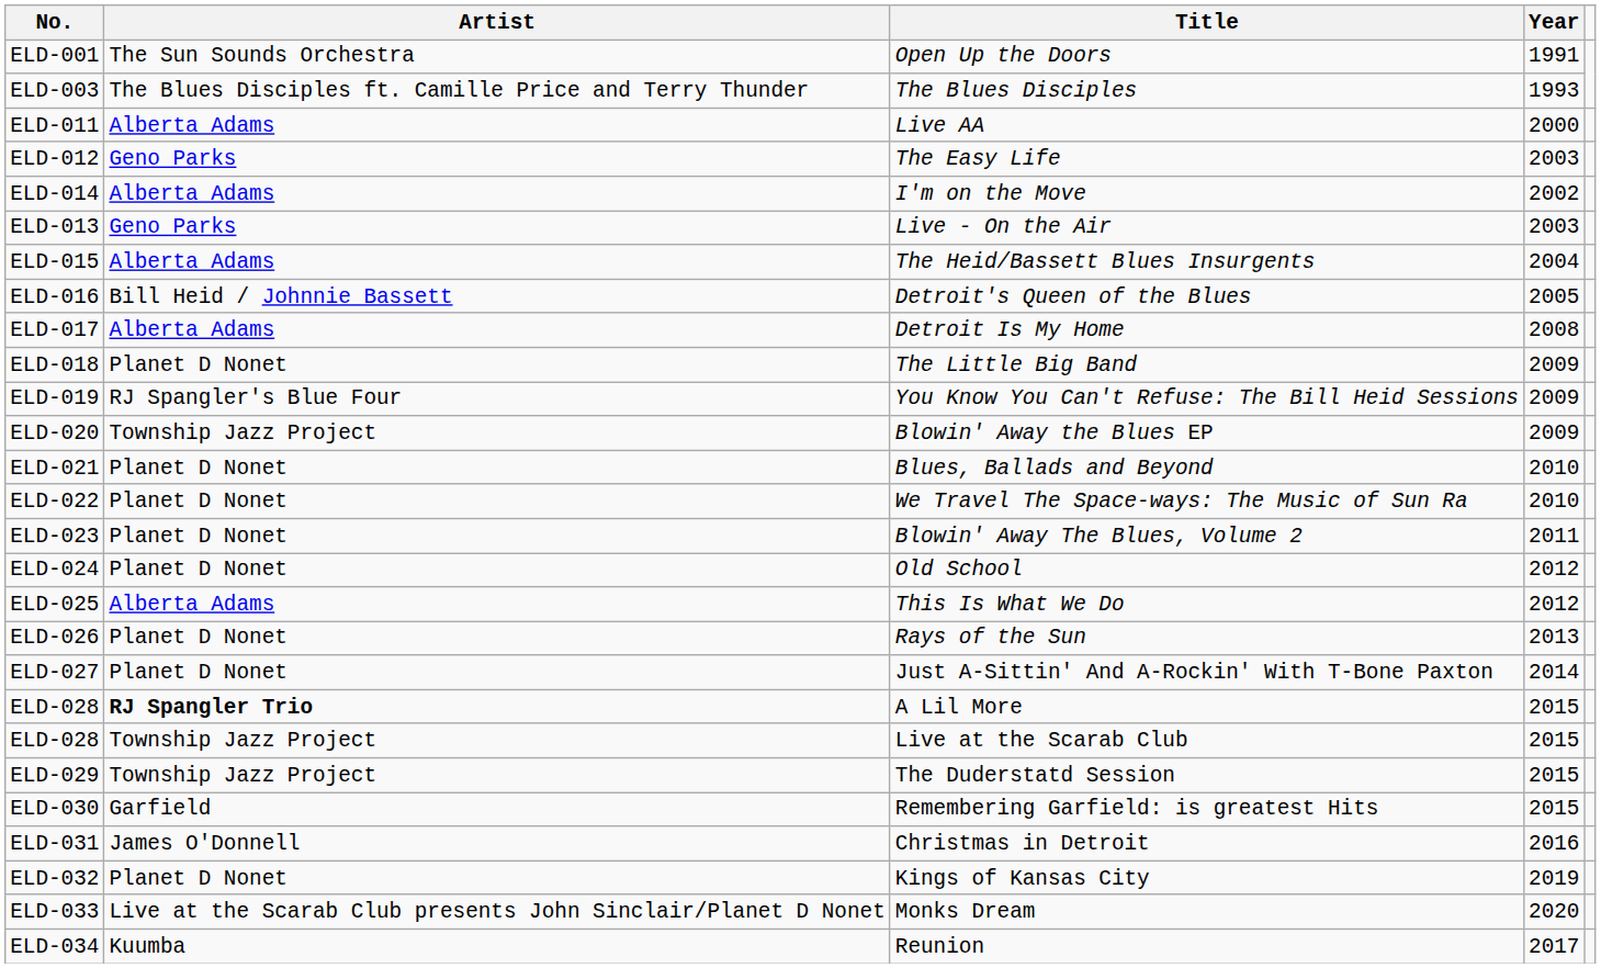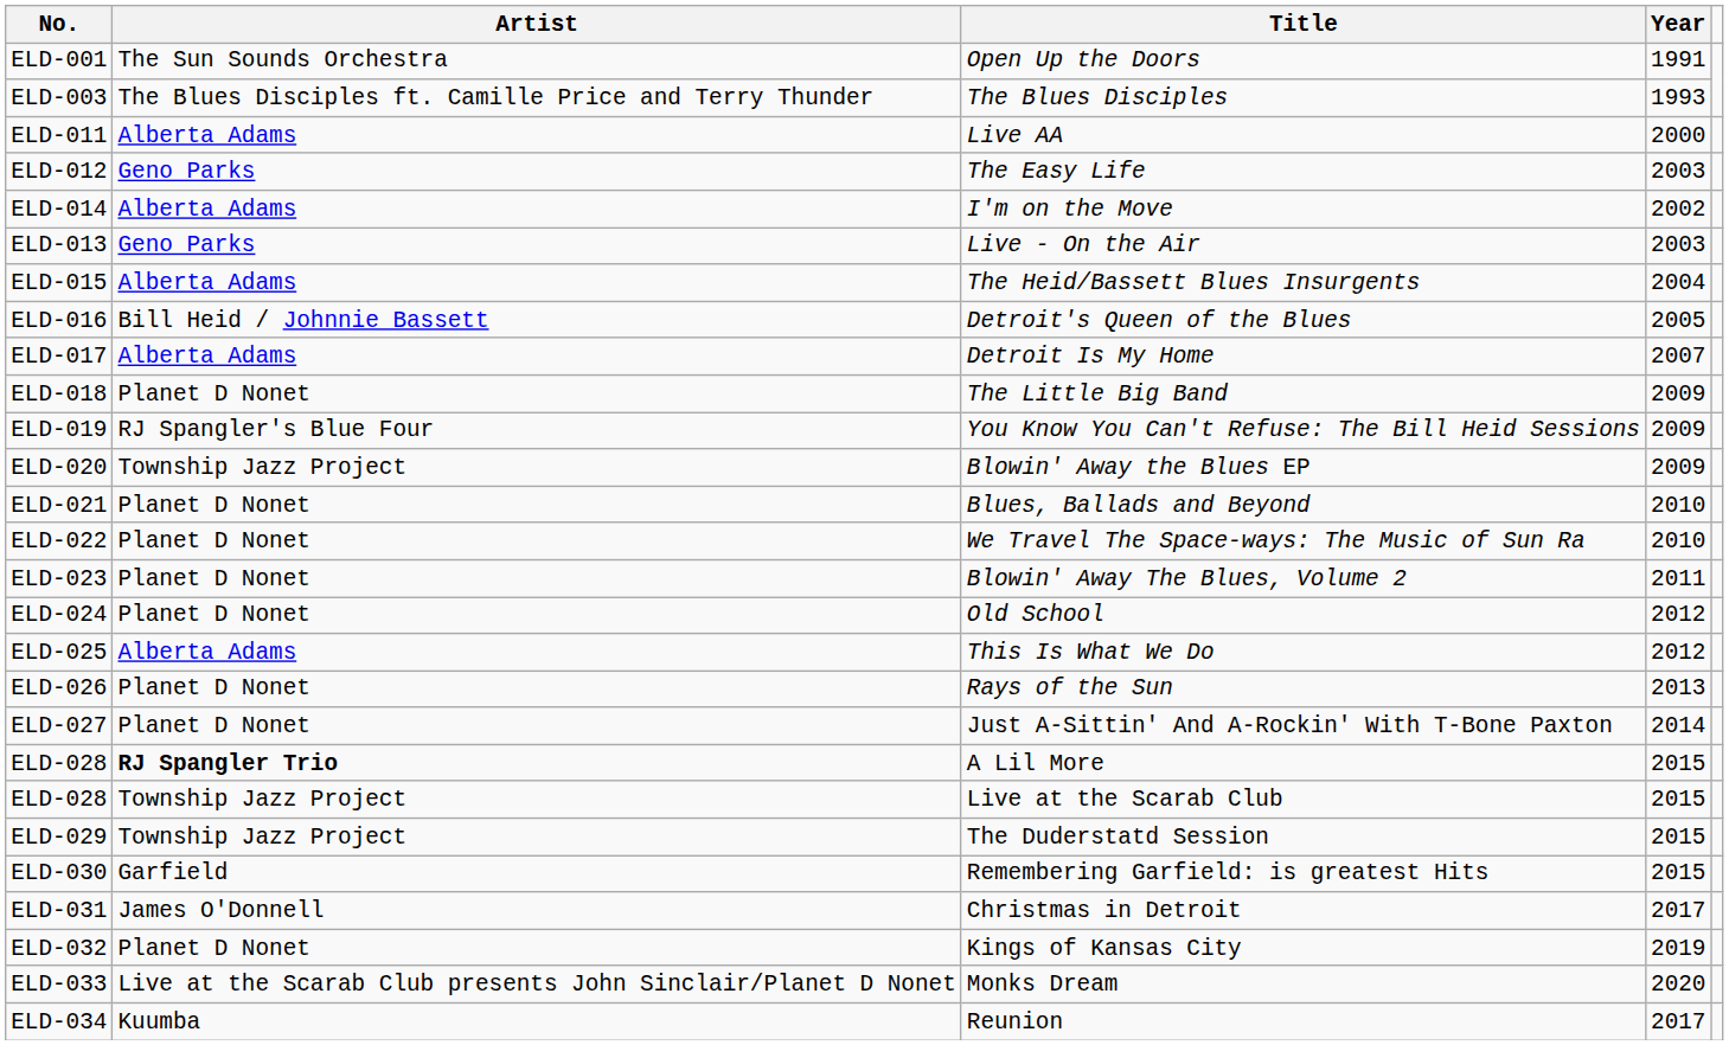Detroit Is My Home | Year: 2008 -> 2007
Christmas in Detroit | Year: 2016 -> 2017
